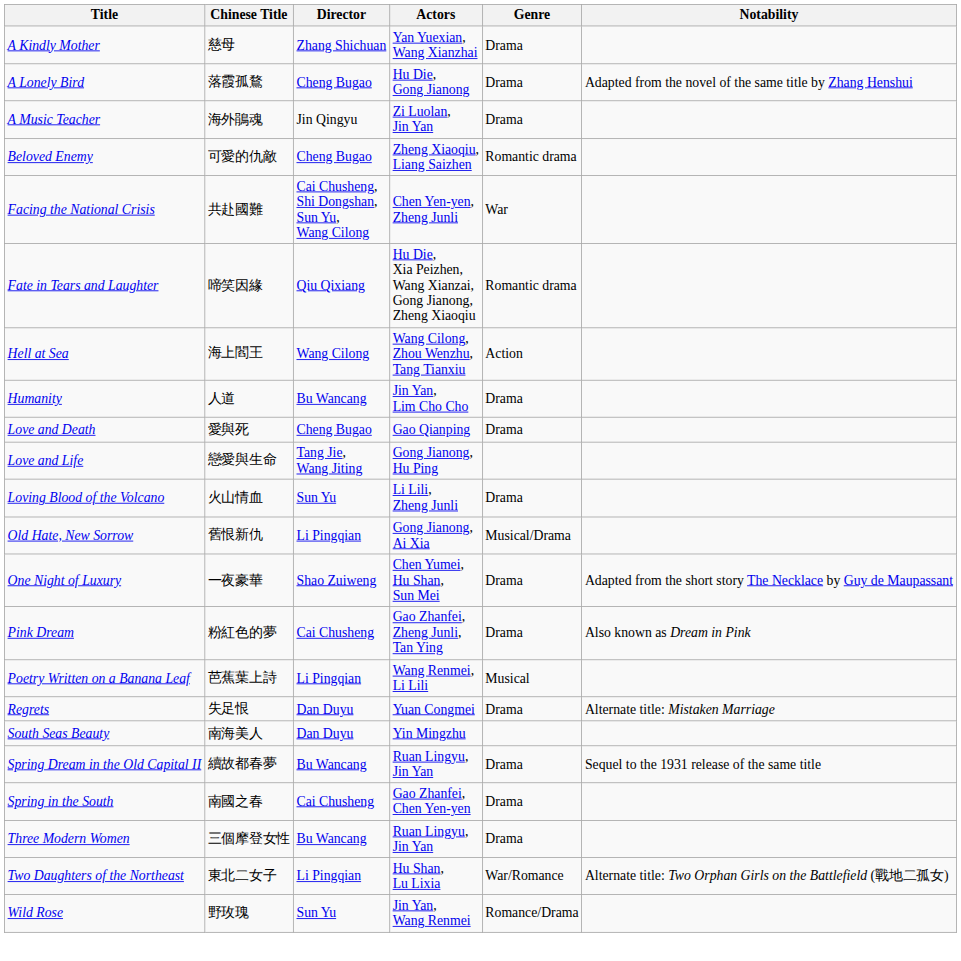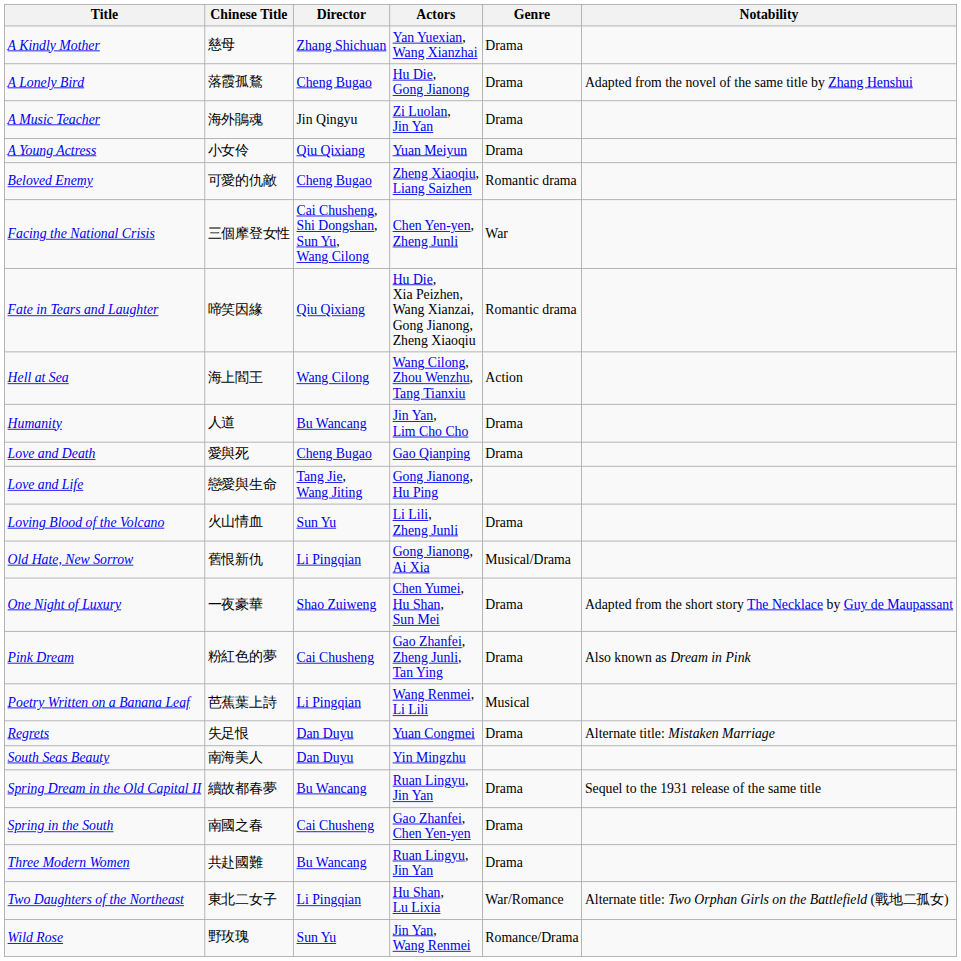+ row: A Young Actress | 小女伶 | Qiu Qixiang | Yuan Meiyun | Drama
Facing the National Crisis | Chinese Title: 共赴國難 -> 三個摩登女性
Three Modern Women | Chinese Title: 三個摩登女性 -> 共赴國難
